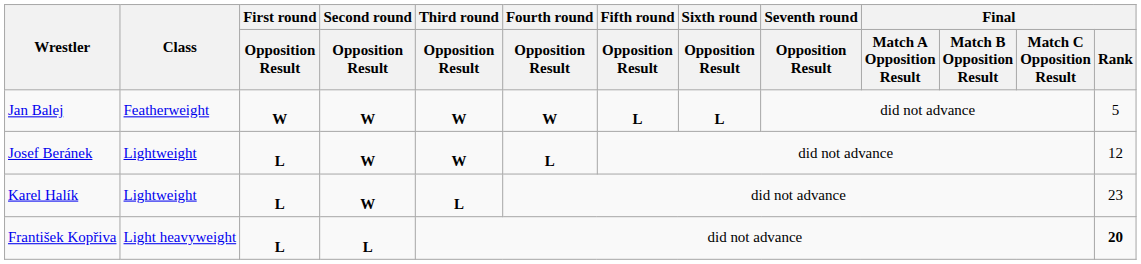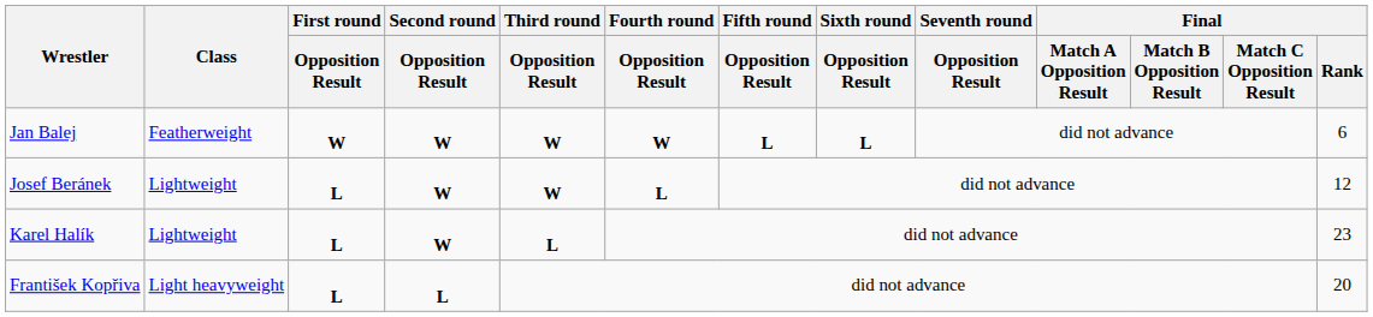Jan Balej | Final / Rank: 5 -> 6
František Kopřiva | Final / Rank: bold -> normal
